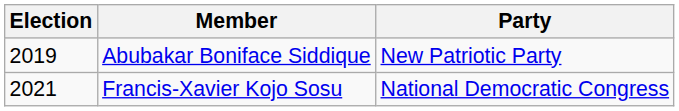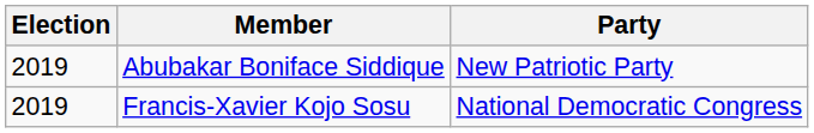Francis-Xavier Kojo Sosu | Election: 2021 -> 2019
